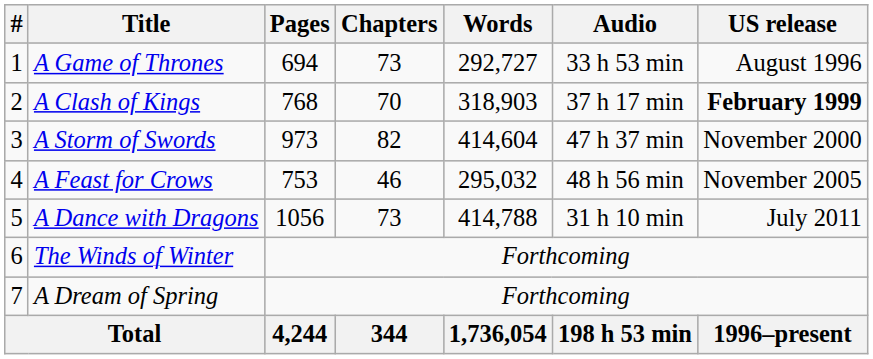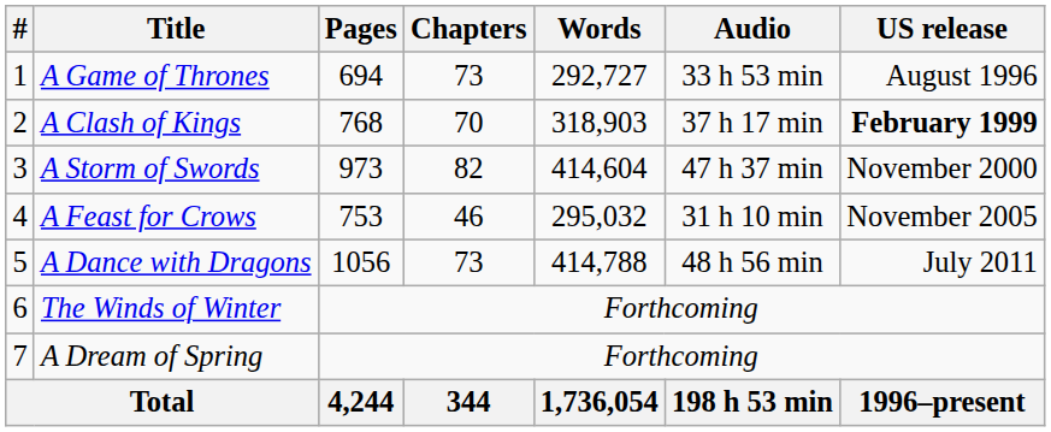A Feast for Crows | Audio: 48 h 56 min -> 31 h 10 min
A Dance with Dragons | Audio: 31 h 10 min -> 48 h 56 min
